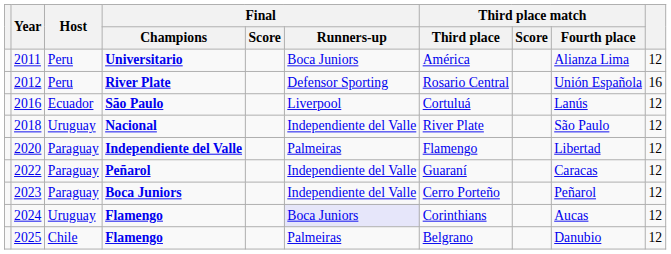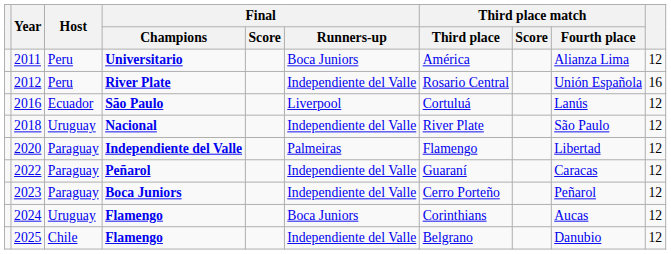2012 | Final / Runners-up: Defensor Sporting -> Independiente del Valle
2024 | Final / Runners-up: lavender background -> no background
2025 | Final / Runners-up: Palmeiras -> Independiente del Valle
